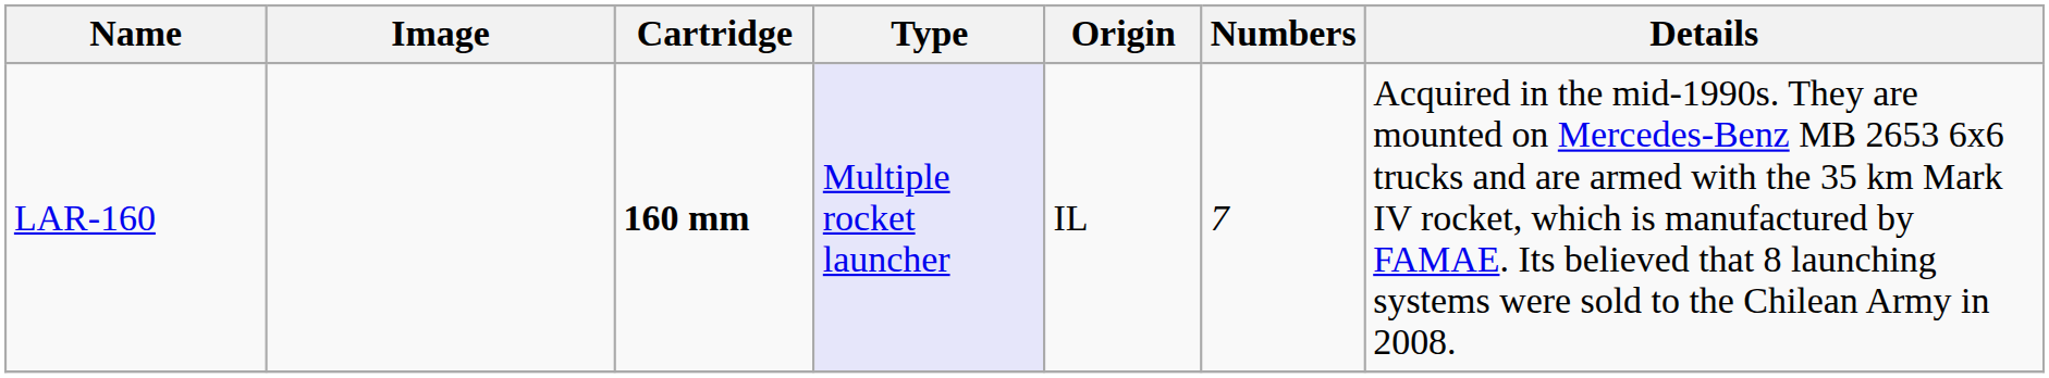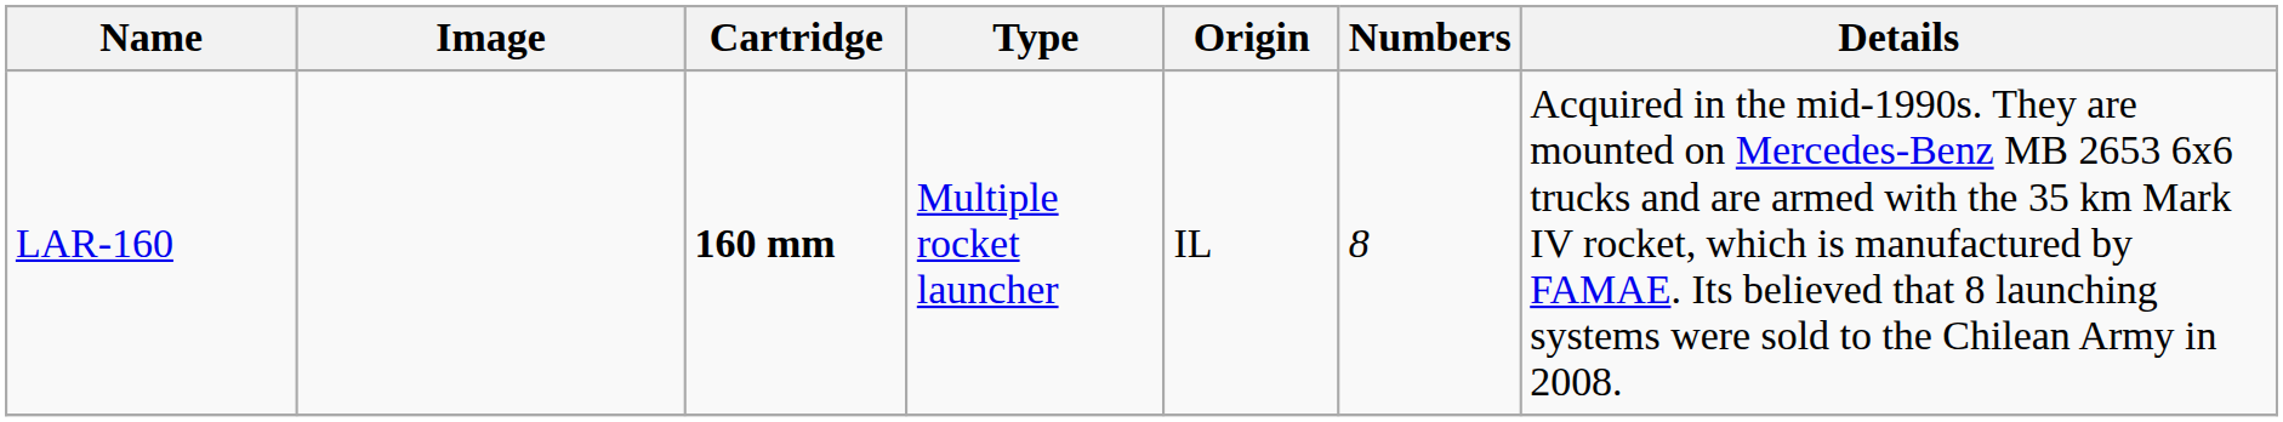LAR-160 | Type: lavender background -> no background
LAR-160 | Numbers: 7 -> 8
